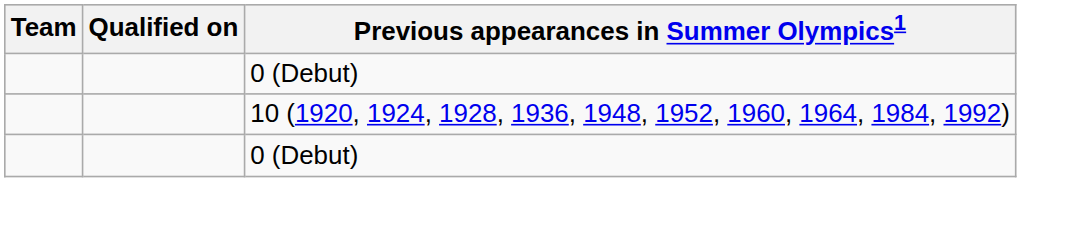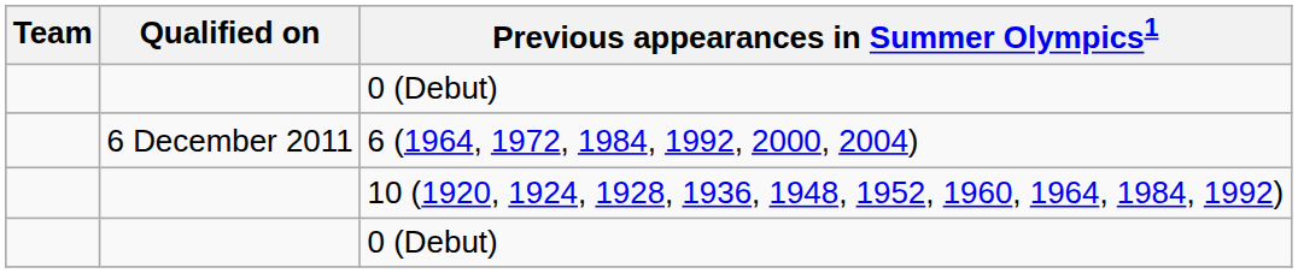+ row: 6 December 2011 | 6 (1964, 1972, 1984, 1992, 2000, 2004)
